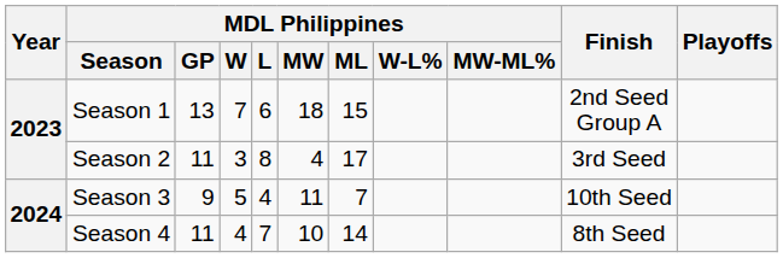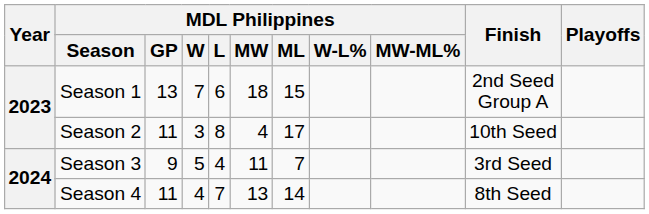Season 2 | Finish: 3rd Seed -> 10th Seed
Season 3 | Finish: 10th Seed -> 3rd Seed
Season 4 | MDL Philippines / MW: 10 -> 13
